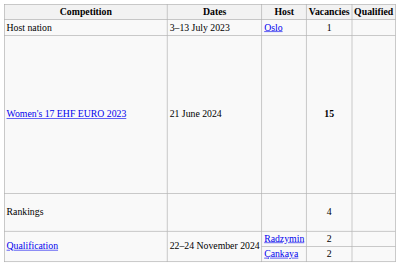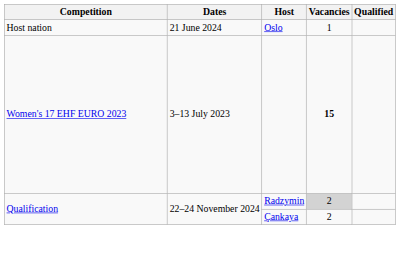Host nation | Dates: 3–13 July 2023 -> 21 June 2024
Women's 17 EHF EURO 2023 | Dates: 21 June 2024 -> 3–13 July 2023
- row: Rankings | 4
Qualification / Radzymin | Vacancies: no background -> lightgrey background
